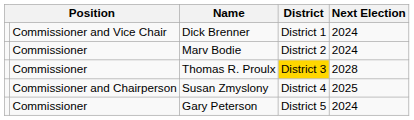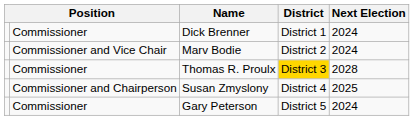Dick Brenner | column 2: Commissioner and Vice Chair -> Commissioner
Marv Bodie | column 2: Commissioner -> Commissioner and Vice Chair
